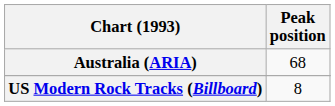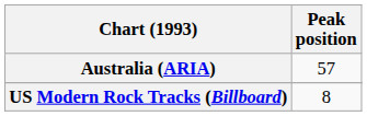Australia (ARIA) | Peak position: 68 -> 57
